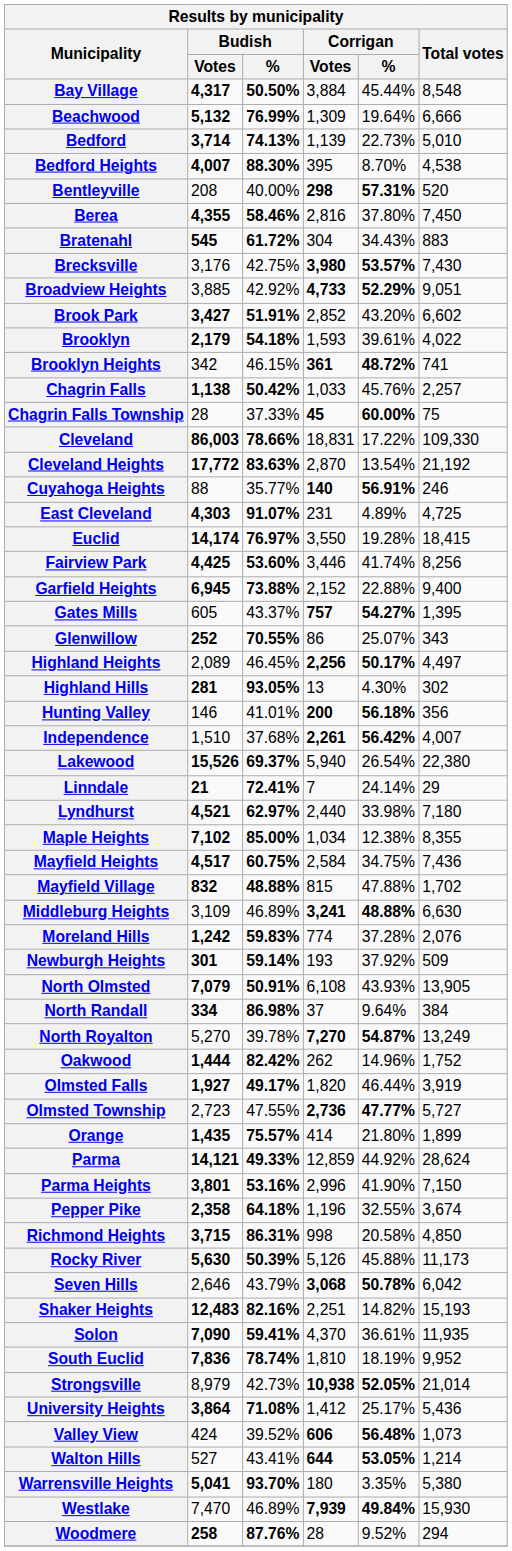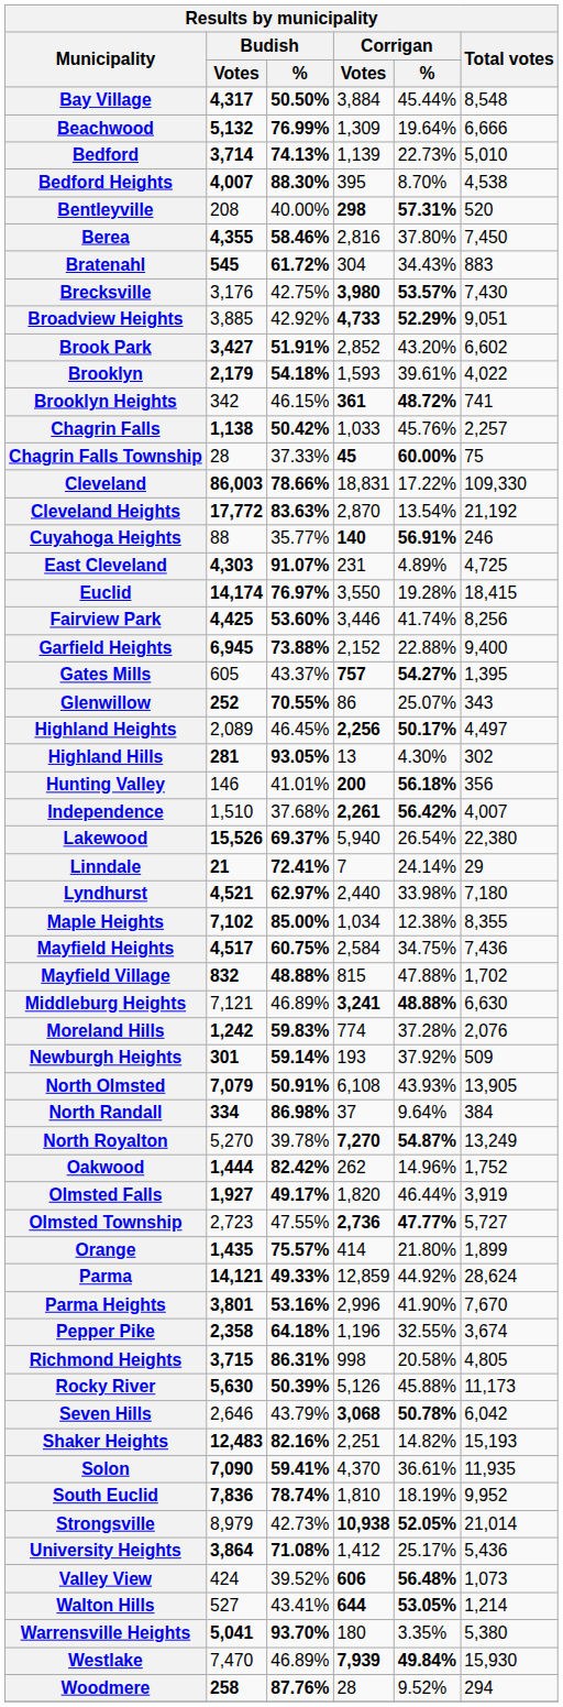Middleburg Heights | Budish / Votes: 3,109 -> 7,121
Parma Heights | Total votes: 7,150 -> 7,670
Richmond Heights | Total votes: 4,850 -> 4,805
